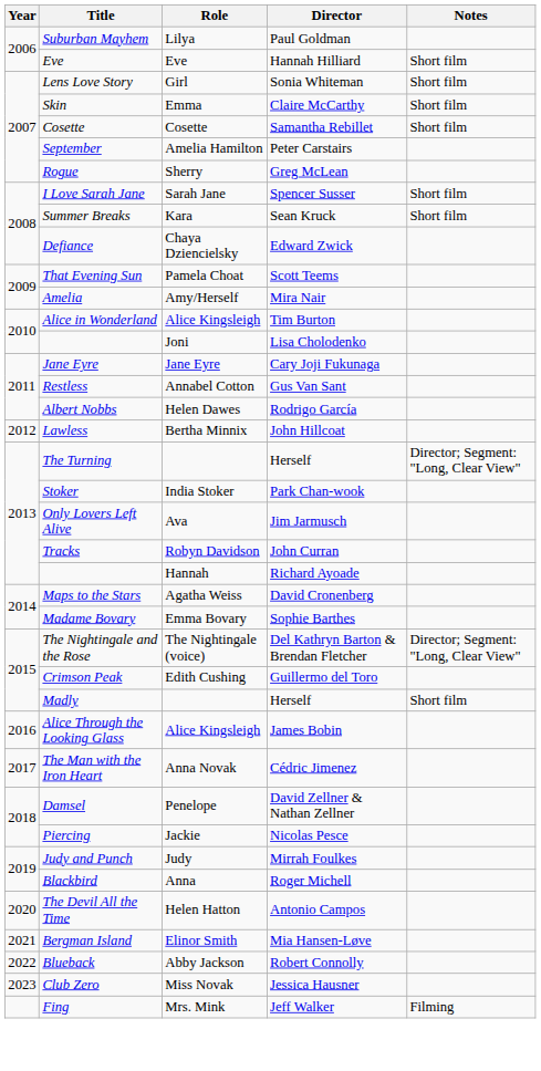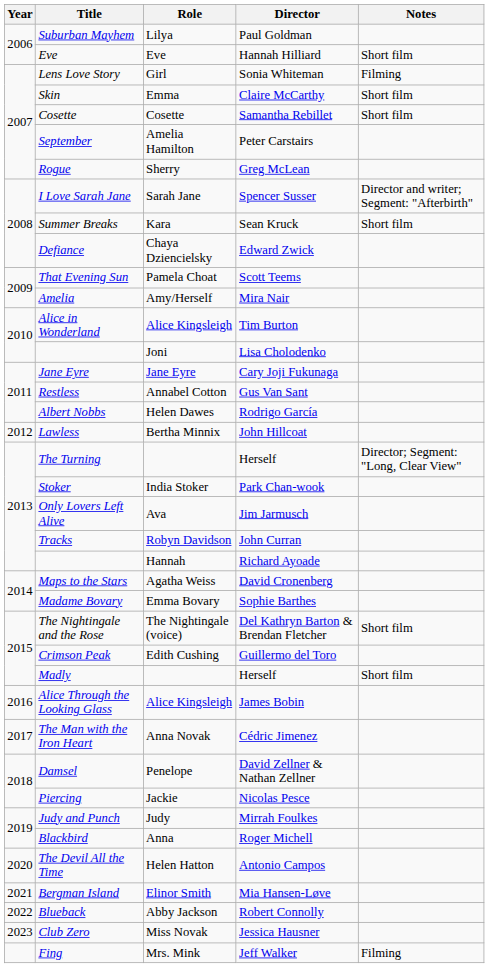Lens Love Story | Notes: Short film -> Filming
I Love Sarah Jane | Notes: Short film -> Director and writer; Segment: "Afterbirth"
The Nightingale and the Rose | Notes: Director; Segment: "Long, Clear View" -> Short film
